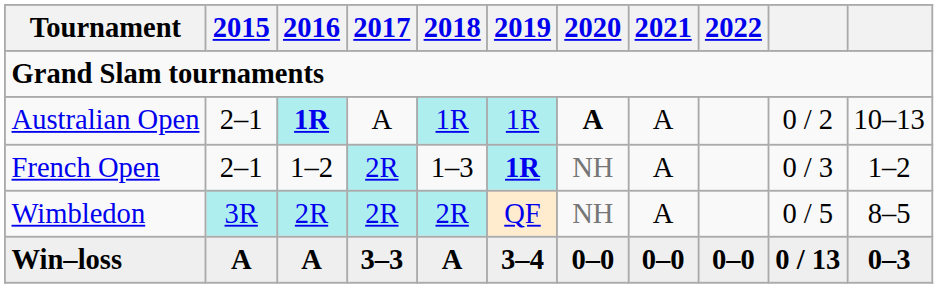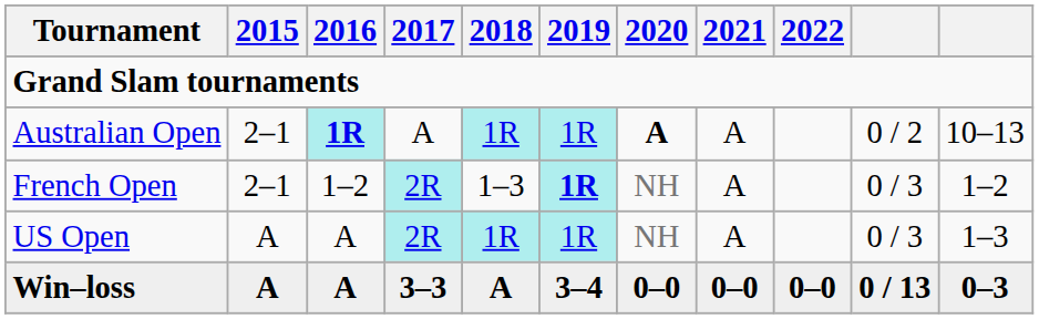- row: Wimbledon | 3R | 2R | 2R | 2R | QF | NH | A | 0 / 5 | 8–5
+ row: US Open | A | A | 2R | 1R | 1R | NH | A | 0 / 3 | 1–3
